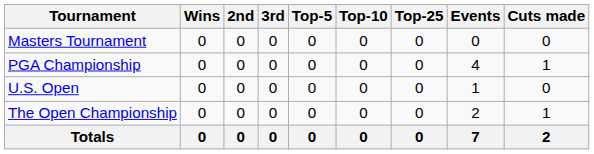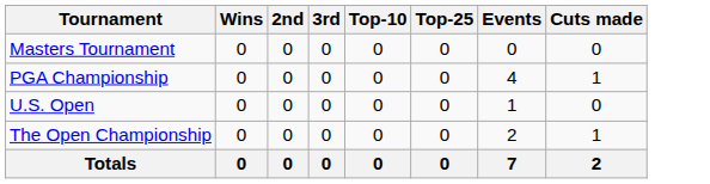- column: Top-5 | 0 | 0 | 0 | 0 | 0
